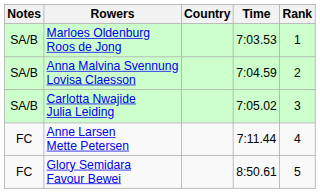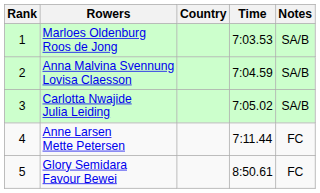columns swapped: Rank <-> Notes
